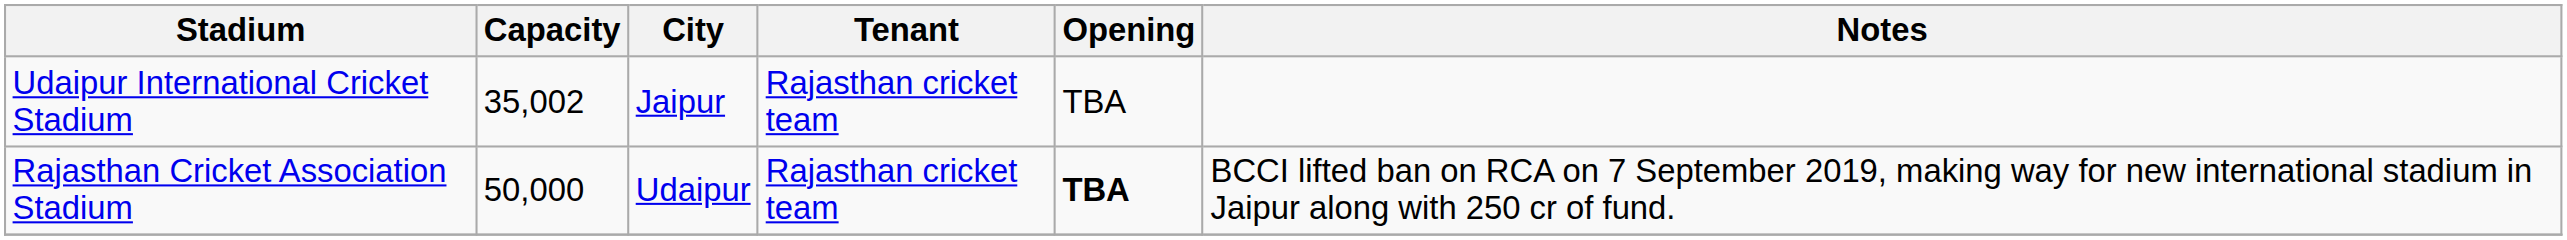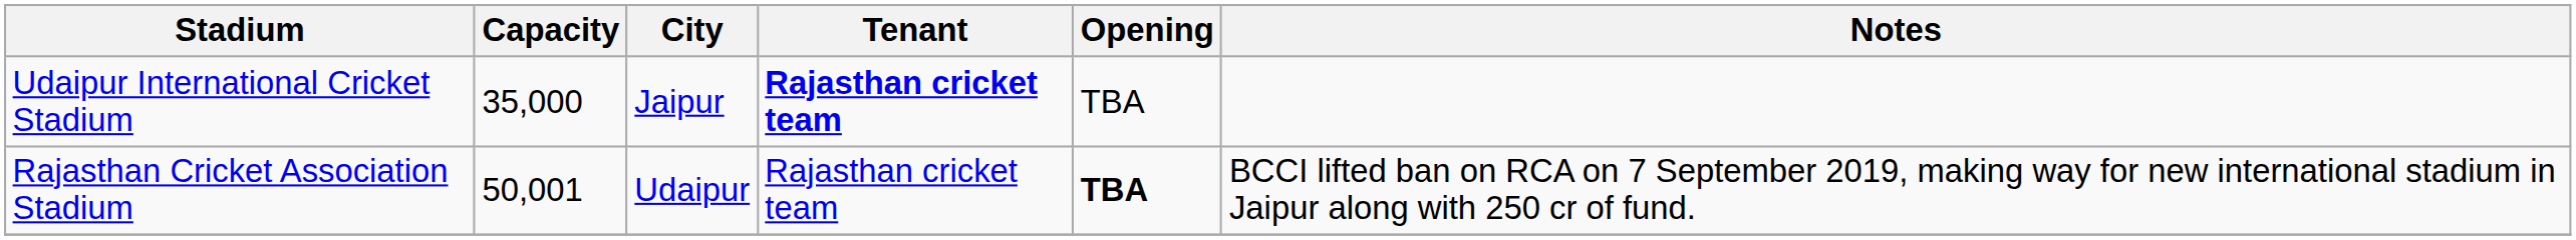Udaipur International Cricket Stadium | Capacity: 35,002 -> 35,000
Udaipur International Cricket Stadium | Tenant: normal -> bold
Rajasthan Cricket Association Stadium | Capacity: 50,000 -> 50,001
